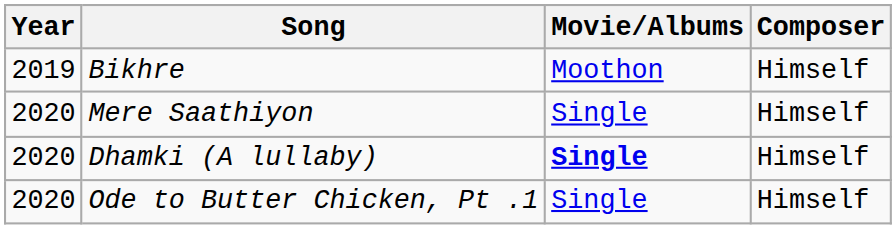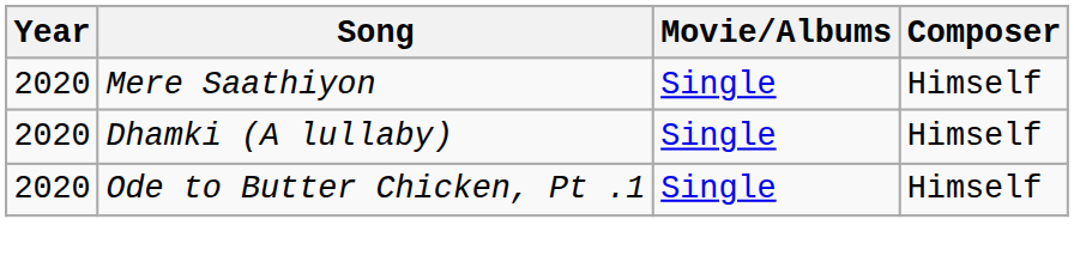- row: 2019 | Bikhre | Moothon | Himself
Dhamki (A lullaby) | Movie/Albums: bold -> normal
